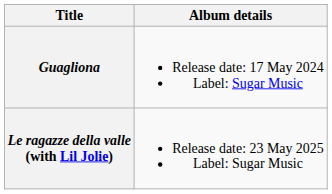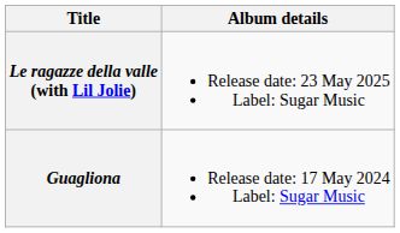rows swapped: Guagliona <-> Le ragazze della valle (with Lil Jolie)
